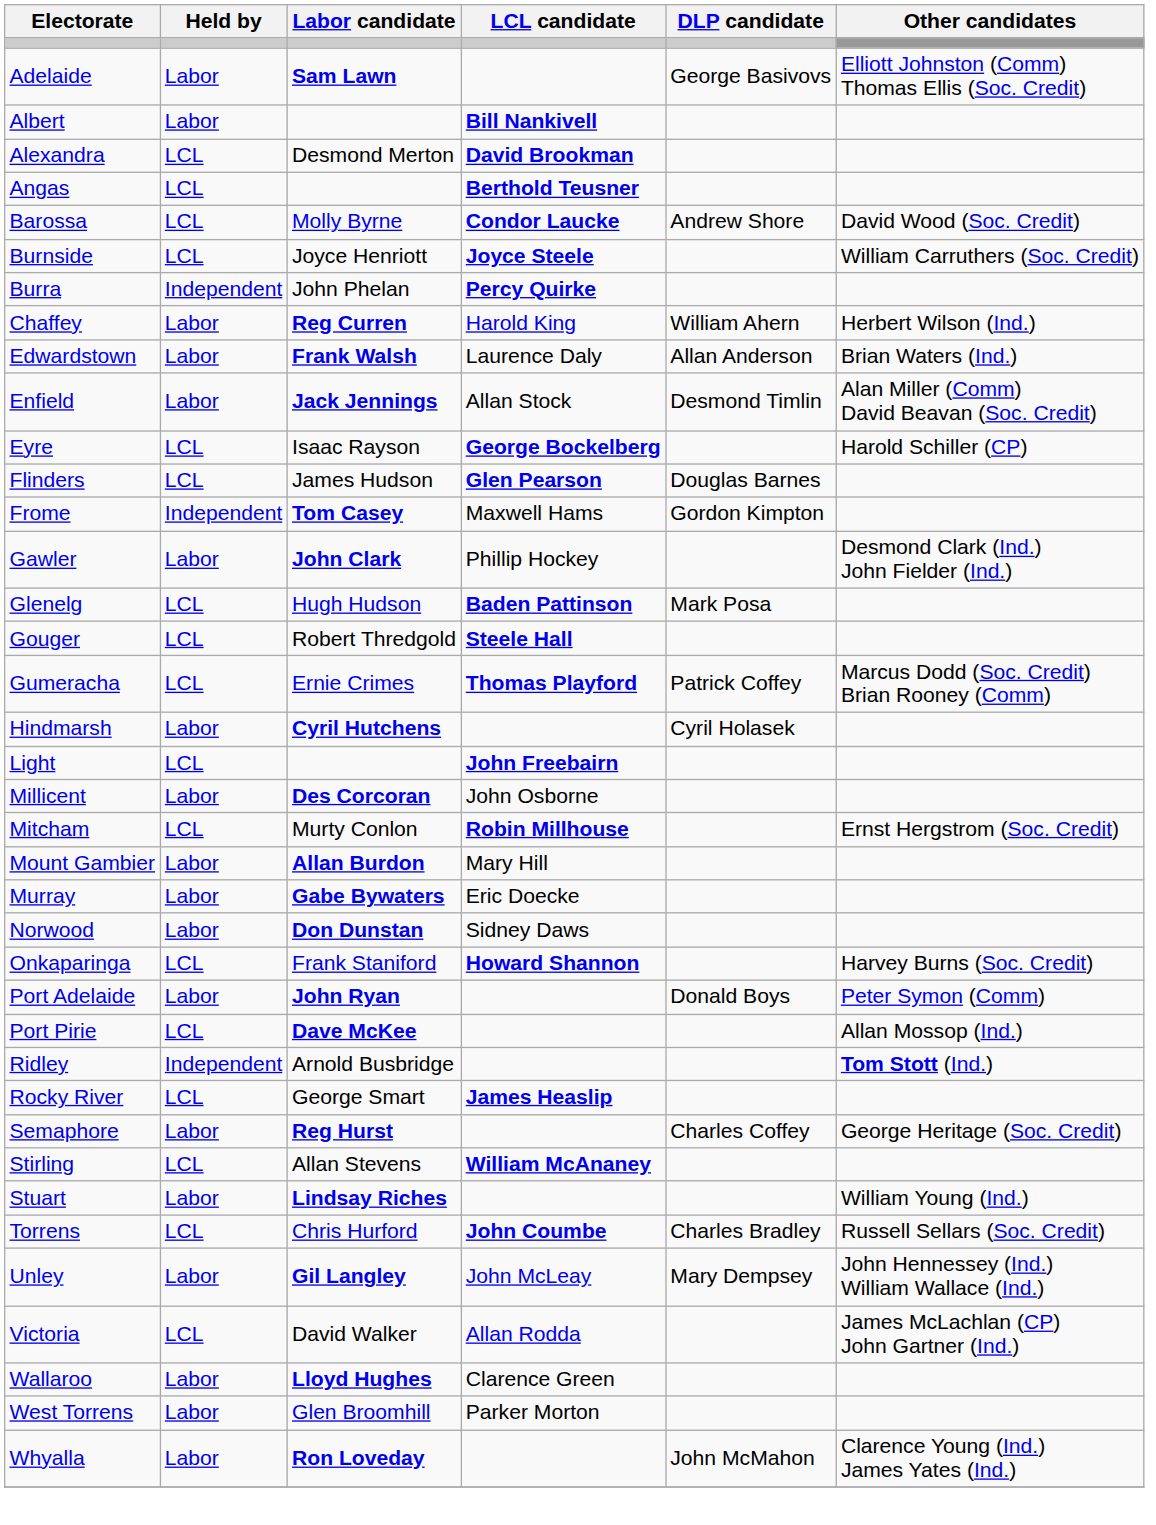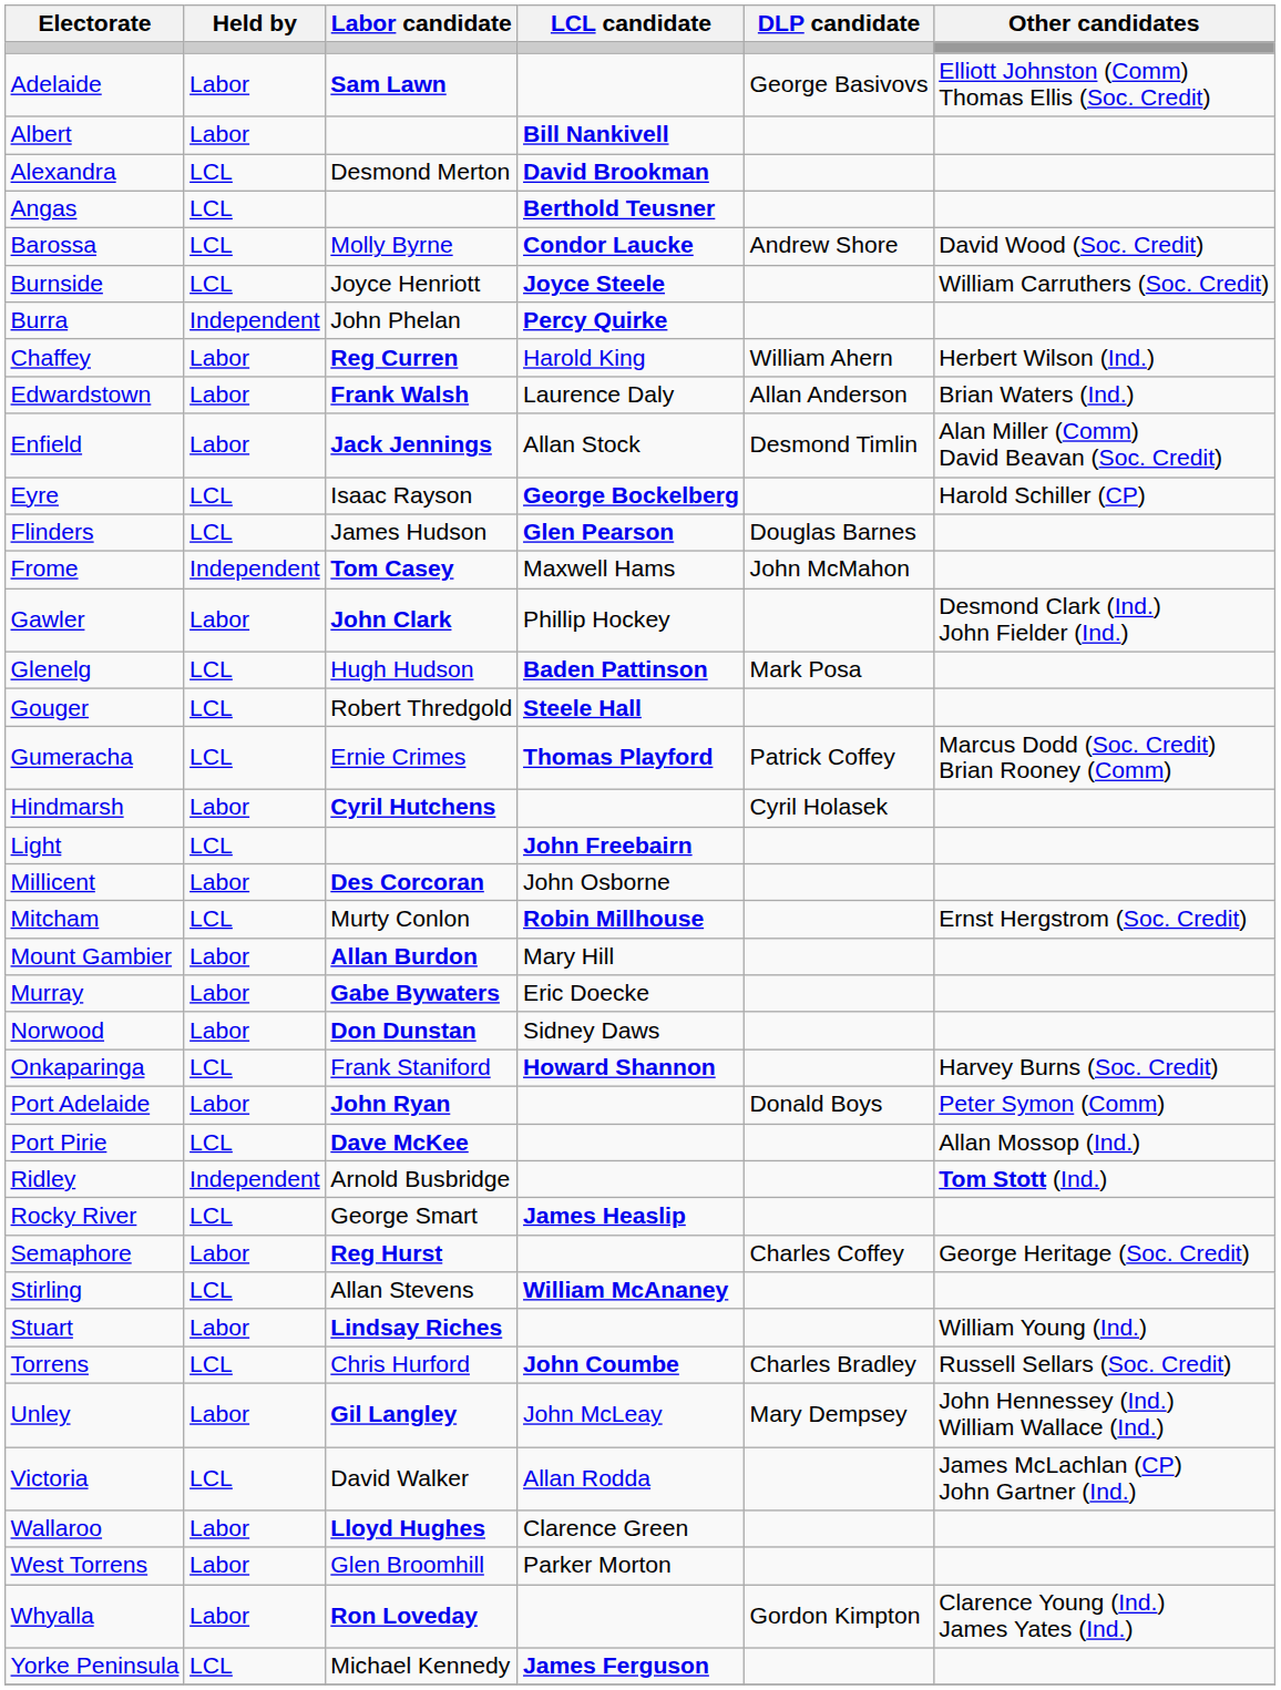Frome | DLP candidate: Gordon Kimpton -> John McMahon
Whyalla | DLP candidate: John McMahon -> Gordon Kimpton
+ row: Yorke Peninsula | LCL | Michael Kennedy | James Ferguson
